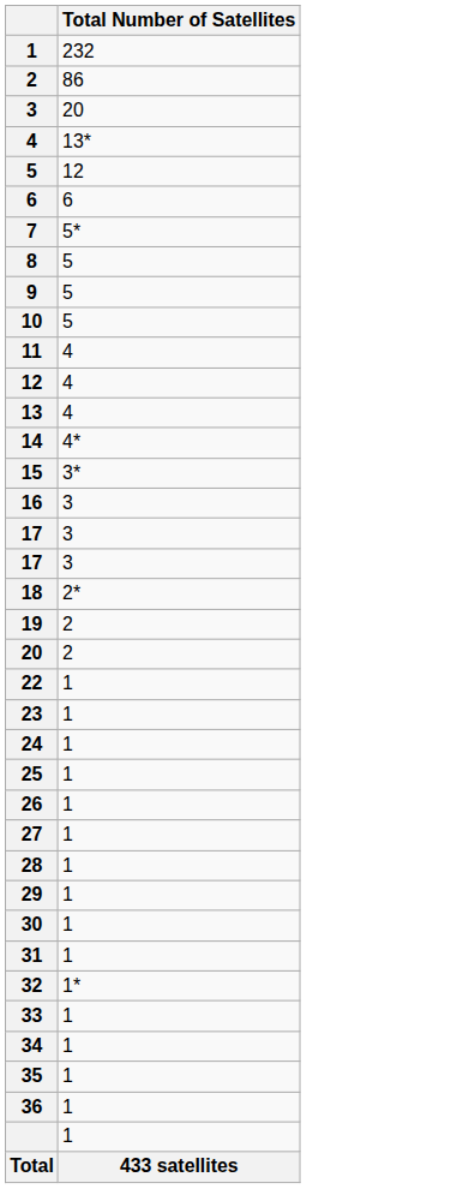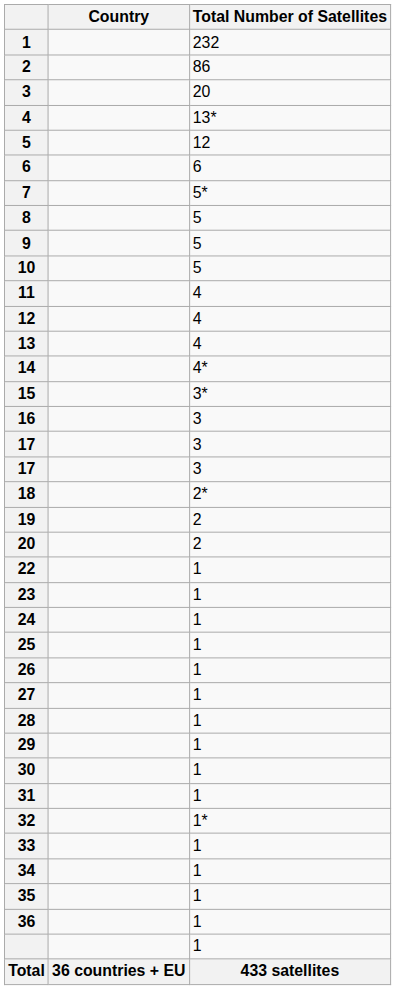+ column: Country | 36 countries + EU
